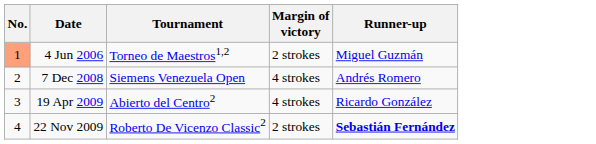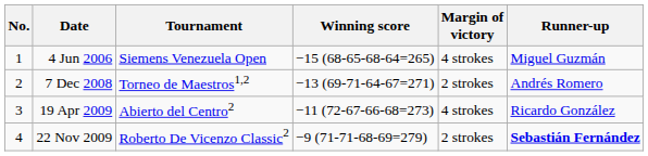+ column: Winning score | −15 (68-65-68-64=265) | −13 (69-71-64-67=271) | −11 (72-67-66-68=273) | −9 (71-71-68-69=279)
4 Jun 2006 | No.: lightsalmon background -> no background
4 Jun 2006 | Tournament: Torneo de Maestros1,2 -> Siemens Venezuela Open
4 Jun 2006 | Margin of victory: 2 strokes -> 4 strokes
7 Dec 2008 | Tournament: Siemens Venezuela Open -> Torneo de Maestros1,2
7 Dec 2008 | Margin of victory: 4 strokes -> 2 strokes
